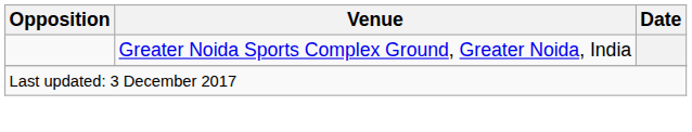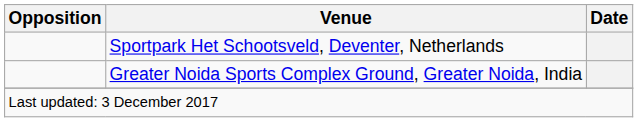+ row: Sportpark Het Schootsveld, Deventer, Netherlands
